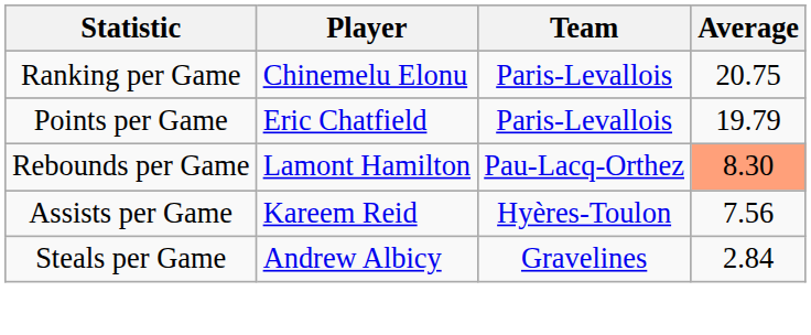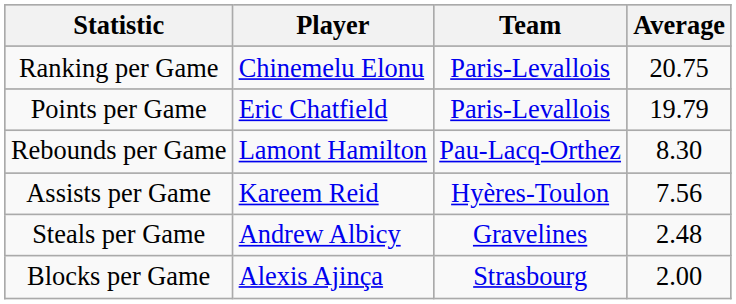Rebounds per Game | Average: lightsalmon background -> no background
Steals per Game | Average: 2.84 -> 2.48
+ row: Blocks per Game | Alexis Ajinça | Strasbourg | 2.00
